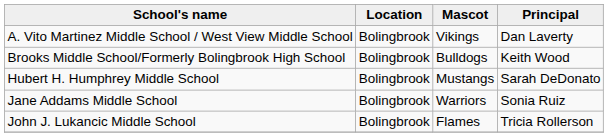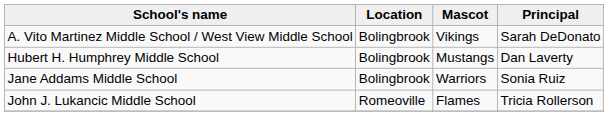A. Vito Martinez Middle School / West View Middle School | Principal: Dan Laverty -> Sarah DeDonato
- row: Brooks Middle School/Formerly Bolingbrook High School | Bolingbrook | Bulldogs | Keith Wood
Hubert H. Humphrey Middle School | Principal: Sarah DeDonato -> Dan Laverty
John J. Lukancic Middle School | Location: Bolingbrook -> Romeoville
